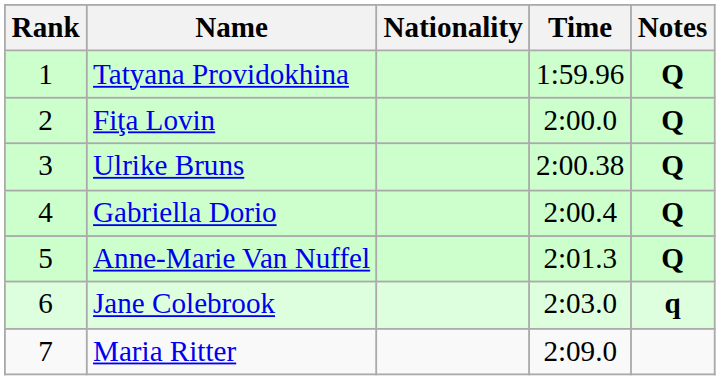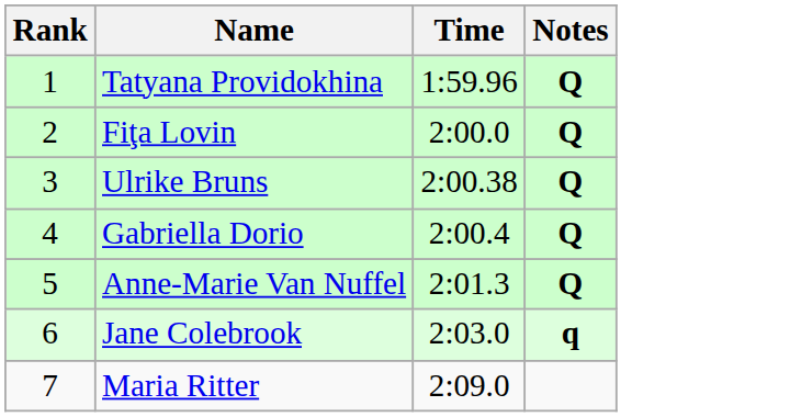- column: Nationality
